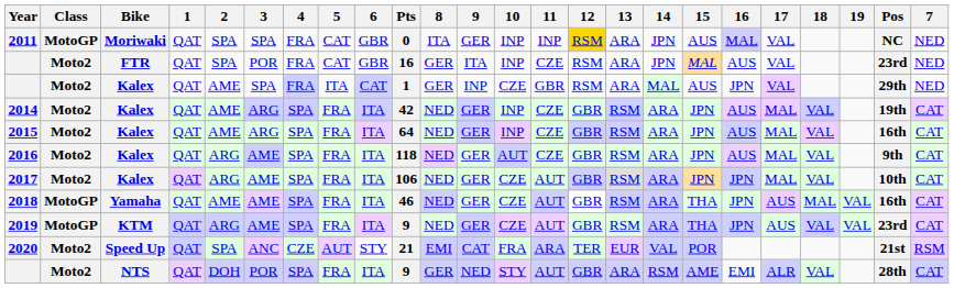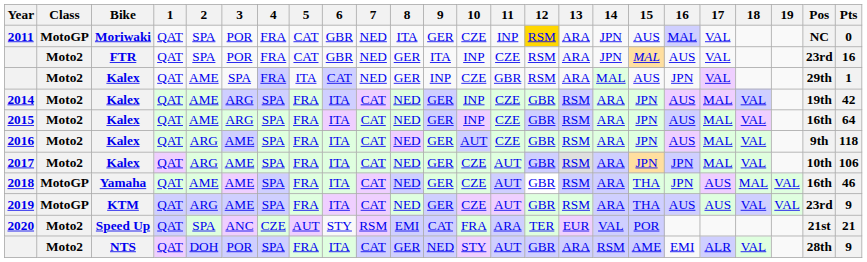columns swapped: 7 <-> Pts
2011 | 3: SPA -> POR
2011 | 10: INP -> CZE
2019 | 16: JPN -> AUS
